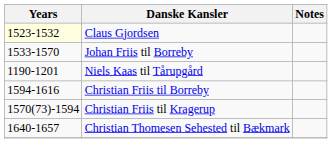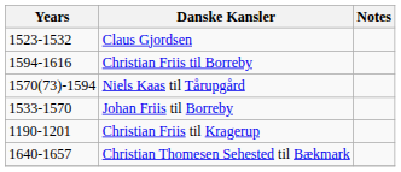Claus Gjordsen | Years: lightyellow background -> no background
rows swapped: Johan Friis til Borreby <-> Christian Friis til Borreby
Niels Kaas til Tårupgård | Years: 1190-1201 -> 1570(73)-1594
Christian Friis til Kragerup | Years: 1570(73)-1594 -> 1190-1201
